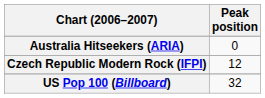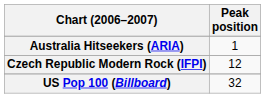Australia Hitseekers (ARIA) | Peak position: 0 -> 1
